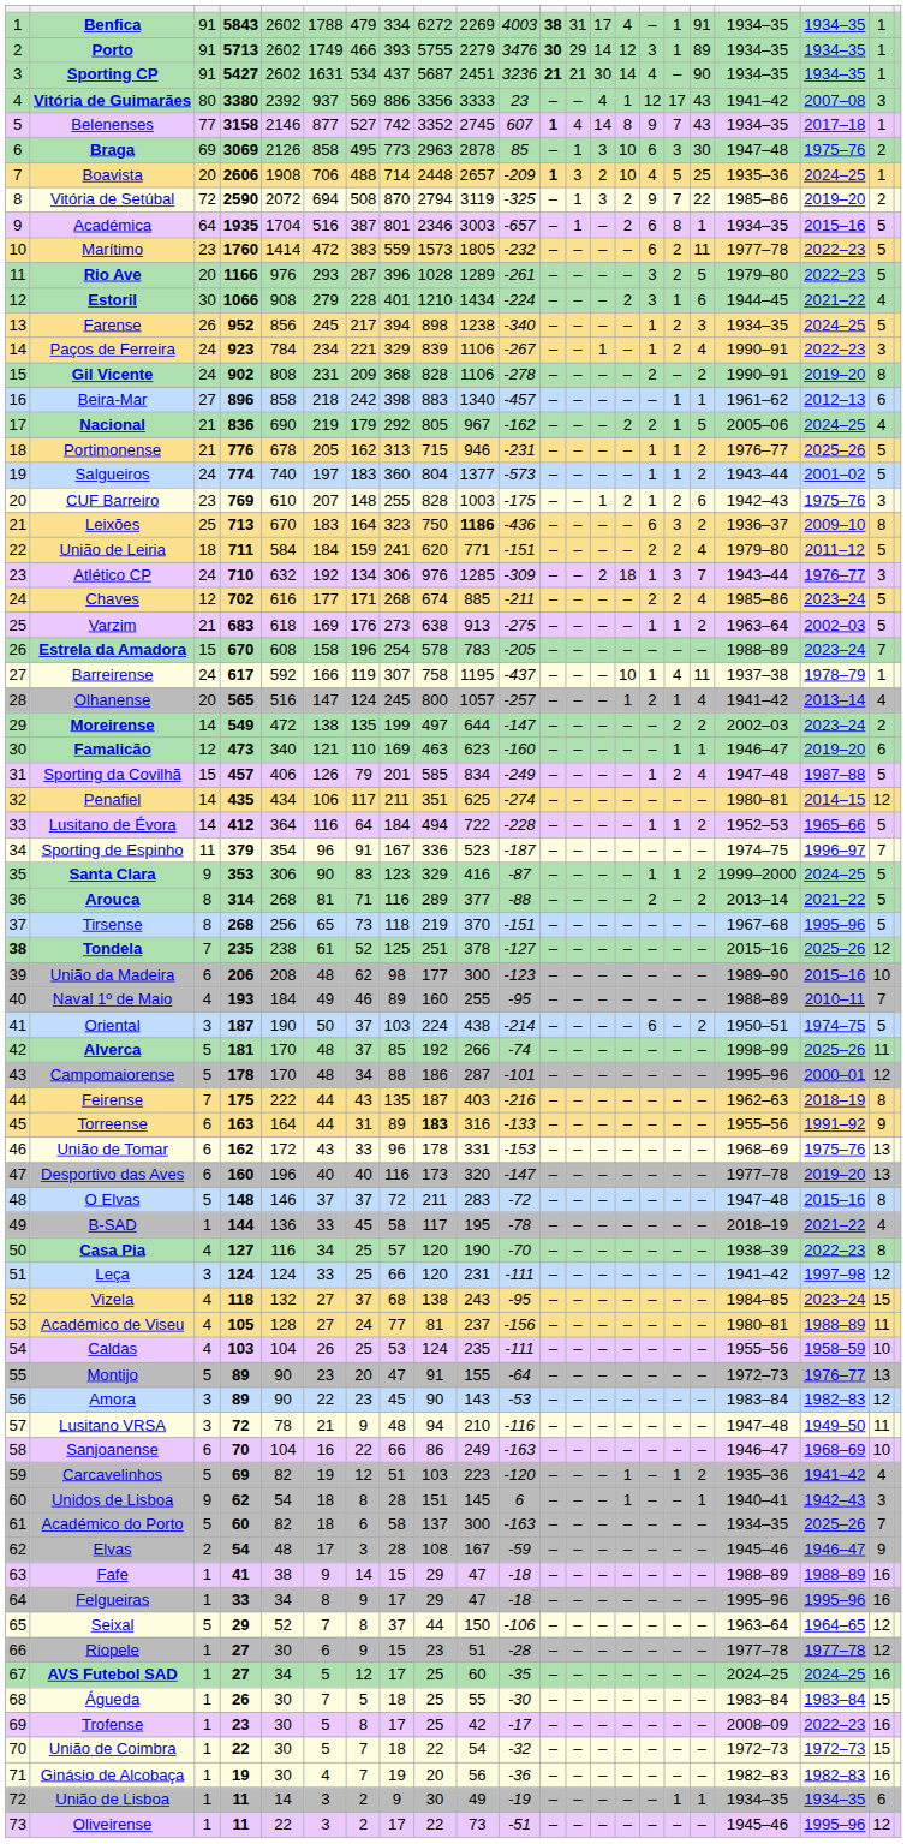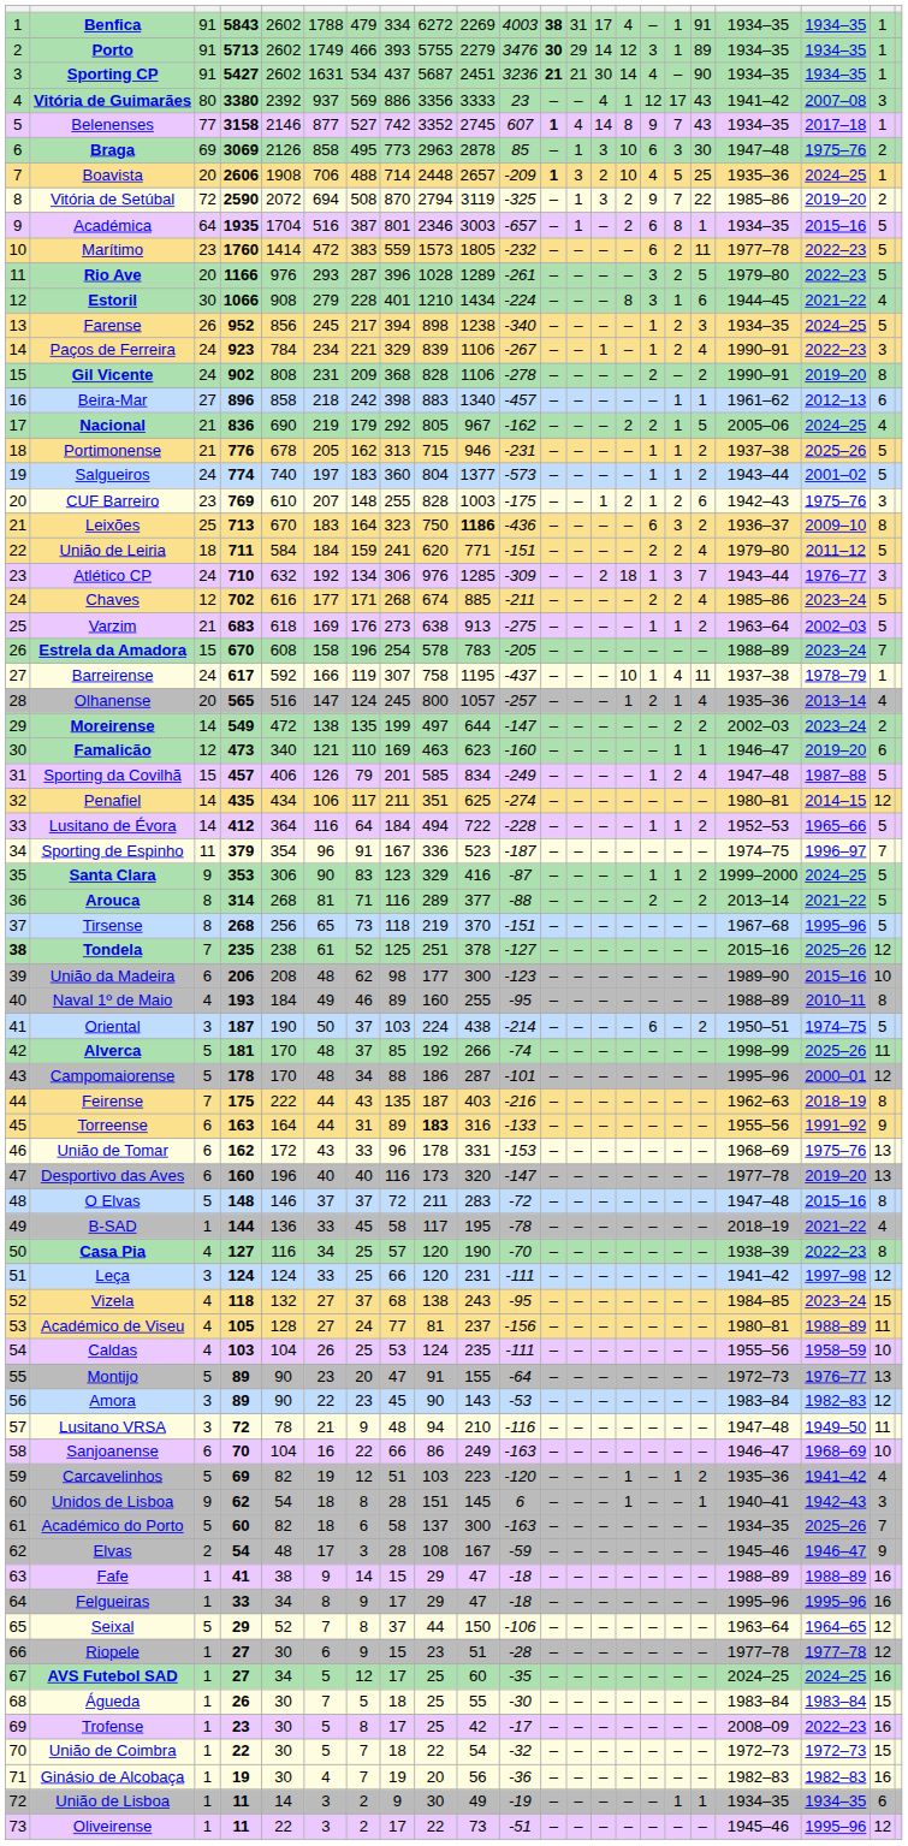Estoril | column 15: 2 -> 8
Portimonense | column 19: 1976–77 -> 1937–38
Olhanense | column 19: 1941–42 -> 1935–36
Naval 1º de Maio | column 21: 7 -> 8
